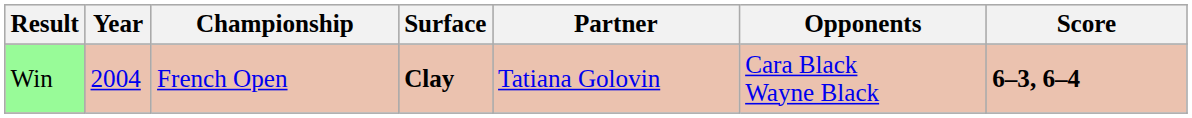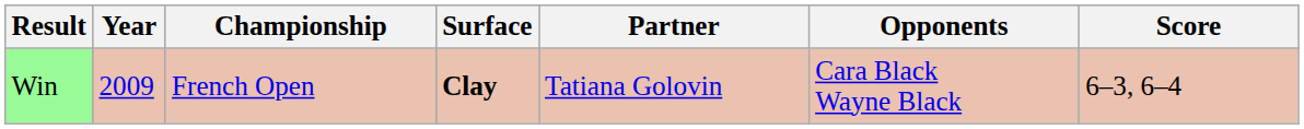Win | Year: 2004 -> 2009
Win | Score: bold -> normal
